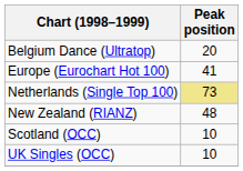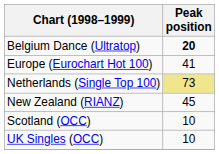Belgium Dance (Ultratop) | Peak position: normal -> bold
New Zealand (RIANZ) | Peak position: 48 -> 45
